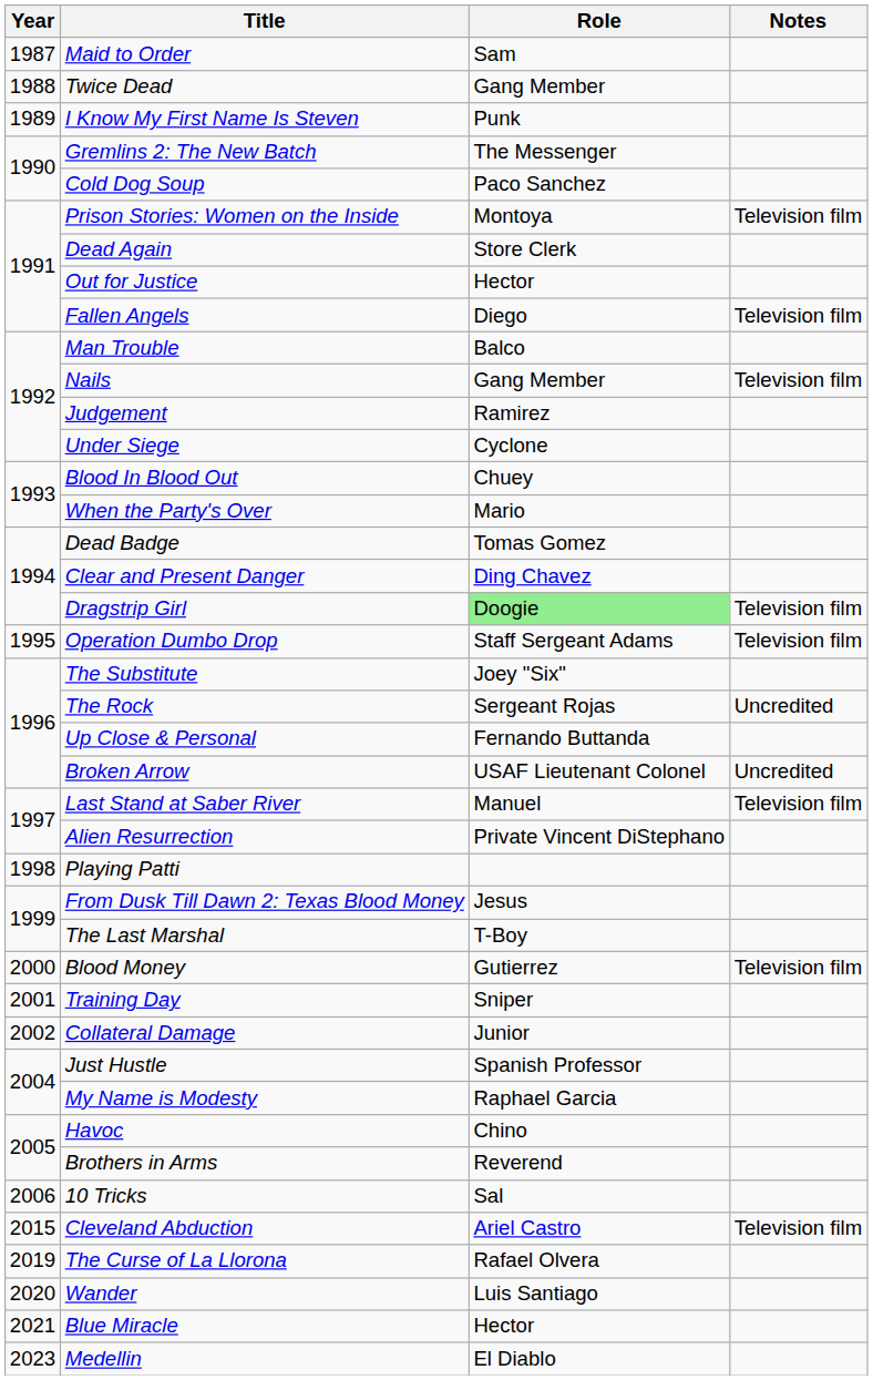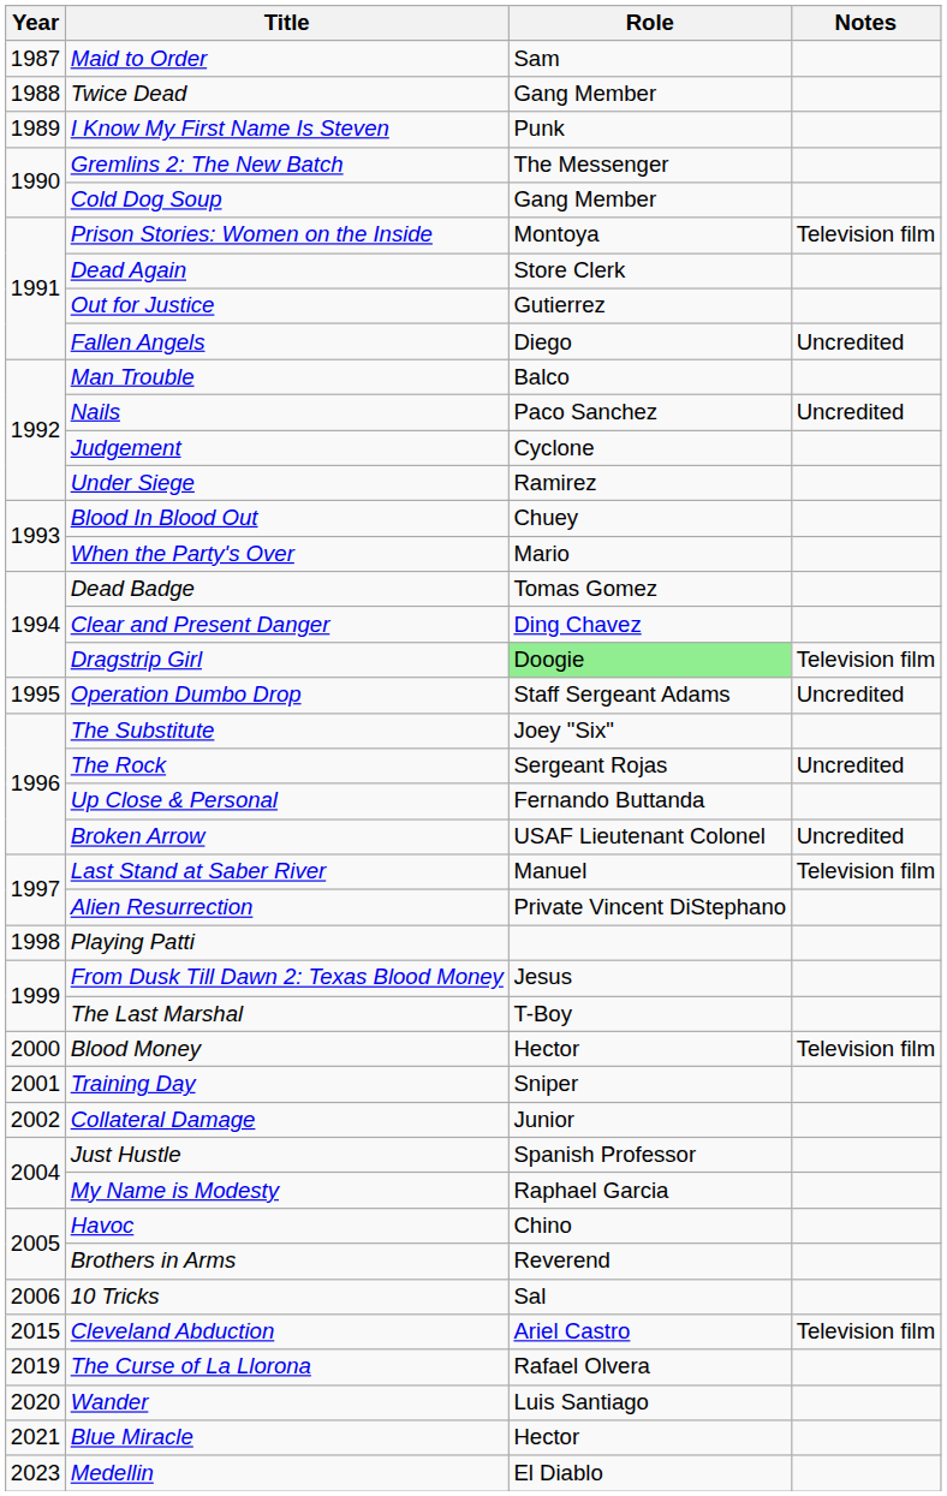Cold Dog Soup | Role: Paco Sanchez -> Gang Member
Out for Justice | Role: Hector -> Gutierrez
Fallen Angels | Notes: Television film -> Uncredited
Nails | Role: Gang Member -> Paco Sanchez
Nails | Notes: Television film -> Uncredited
Judgement | Role: Ramirez -> Cyclone
Under Siege | Role: Cyclone -> Ramirez
Operation Dumbo Drop | Notes: Television film -> Uncredited
Blood Money | Role: Gutierrez -> Hector
